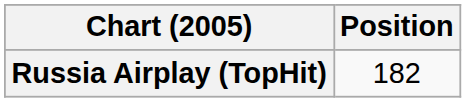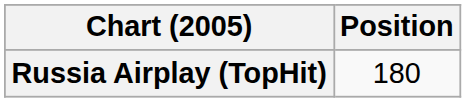Russia Airplay (TopHit) | Position: 182 -> 180
